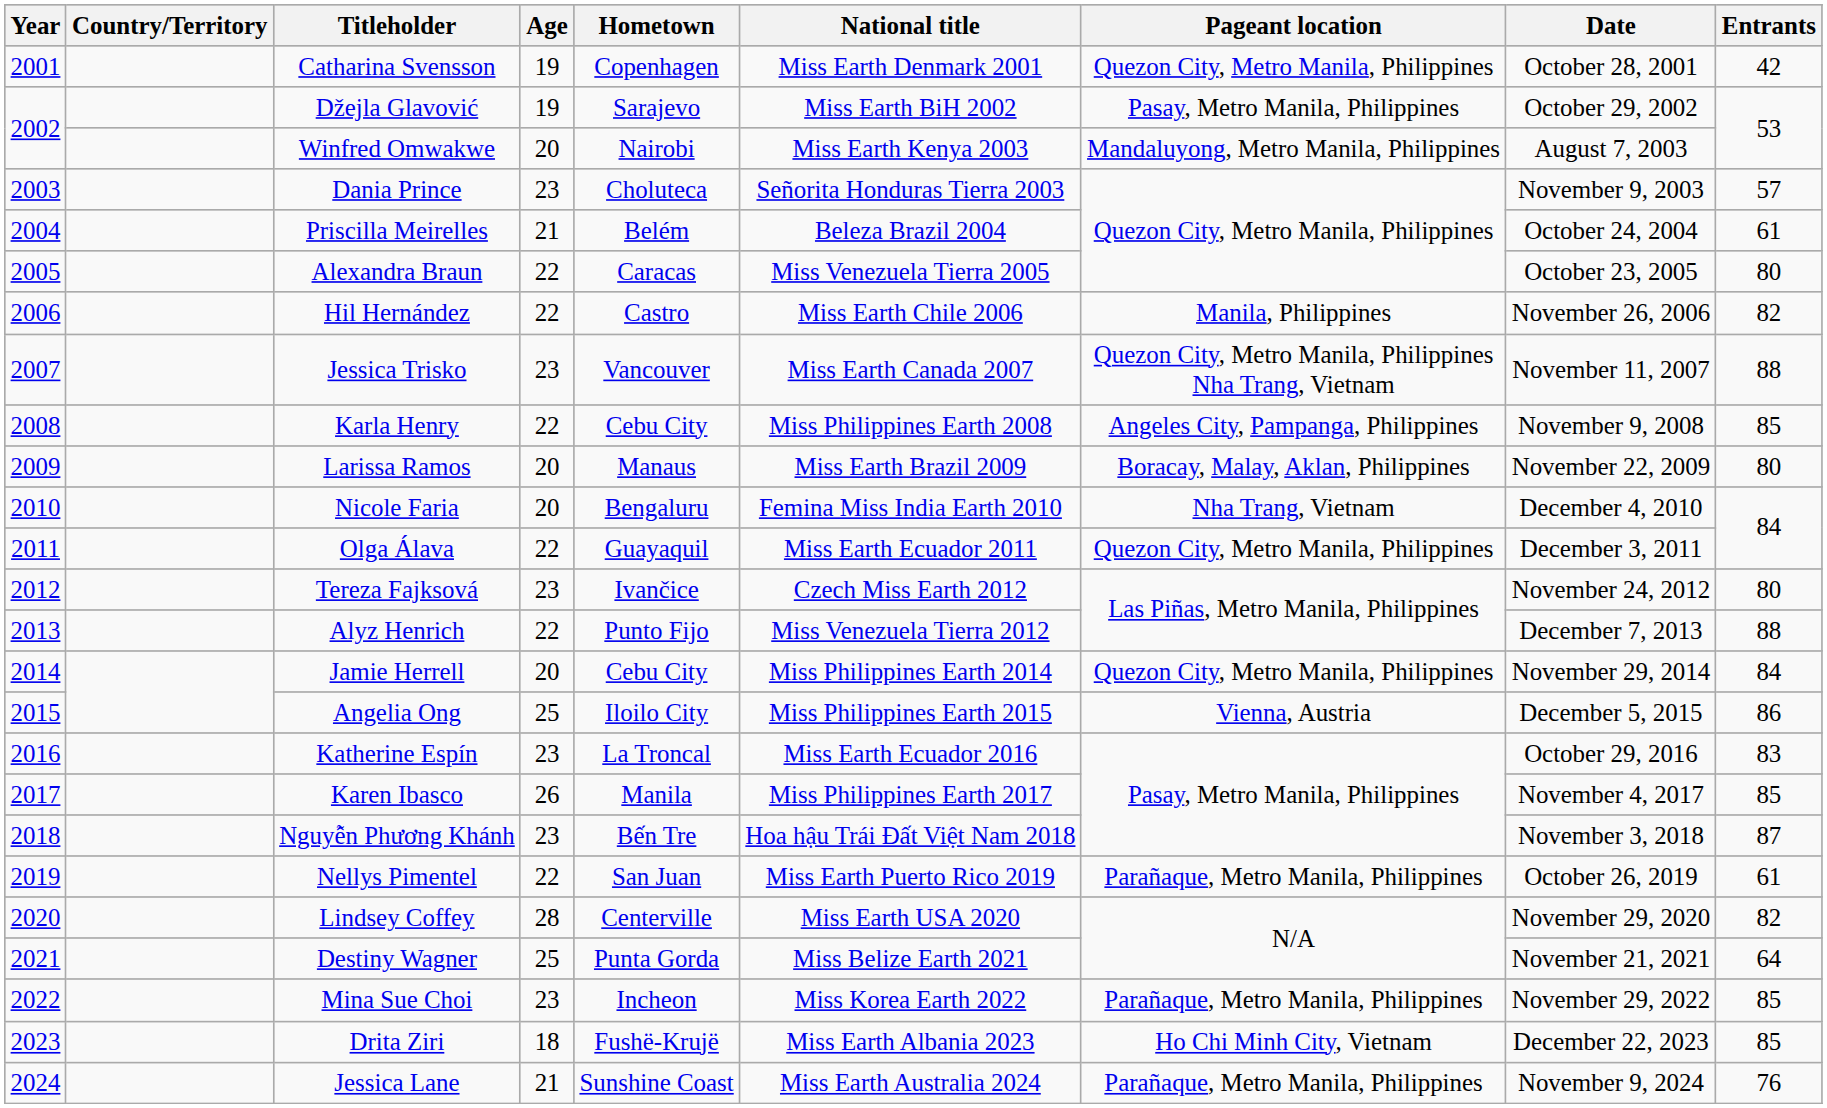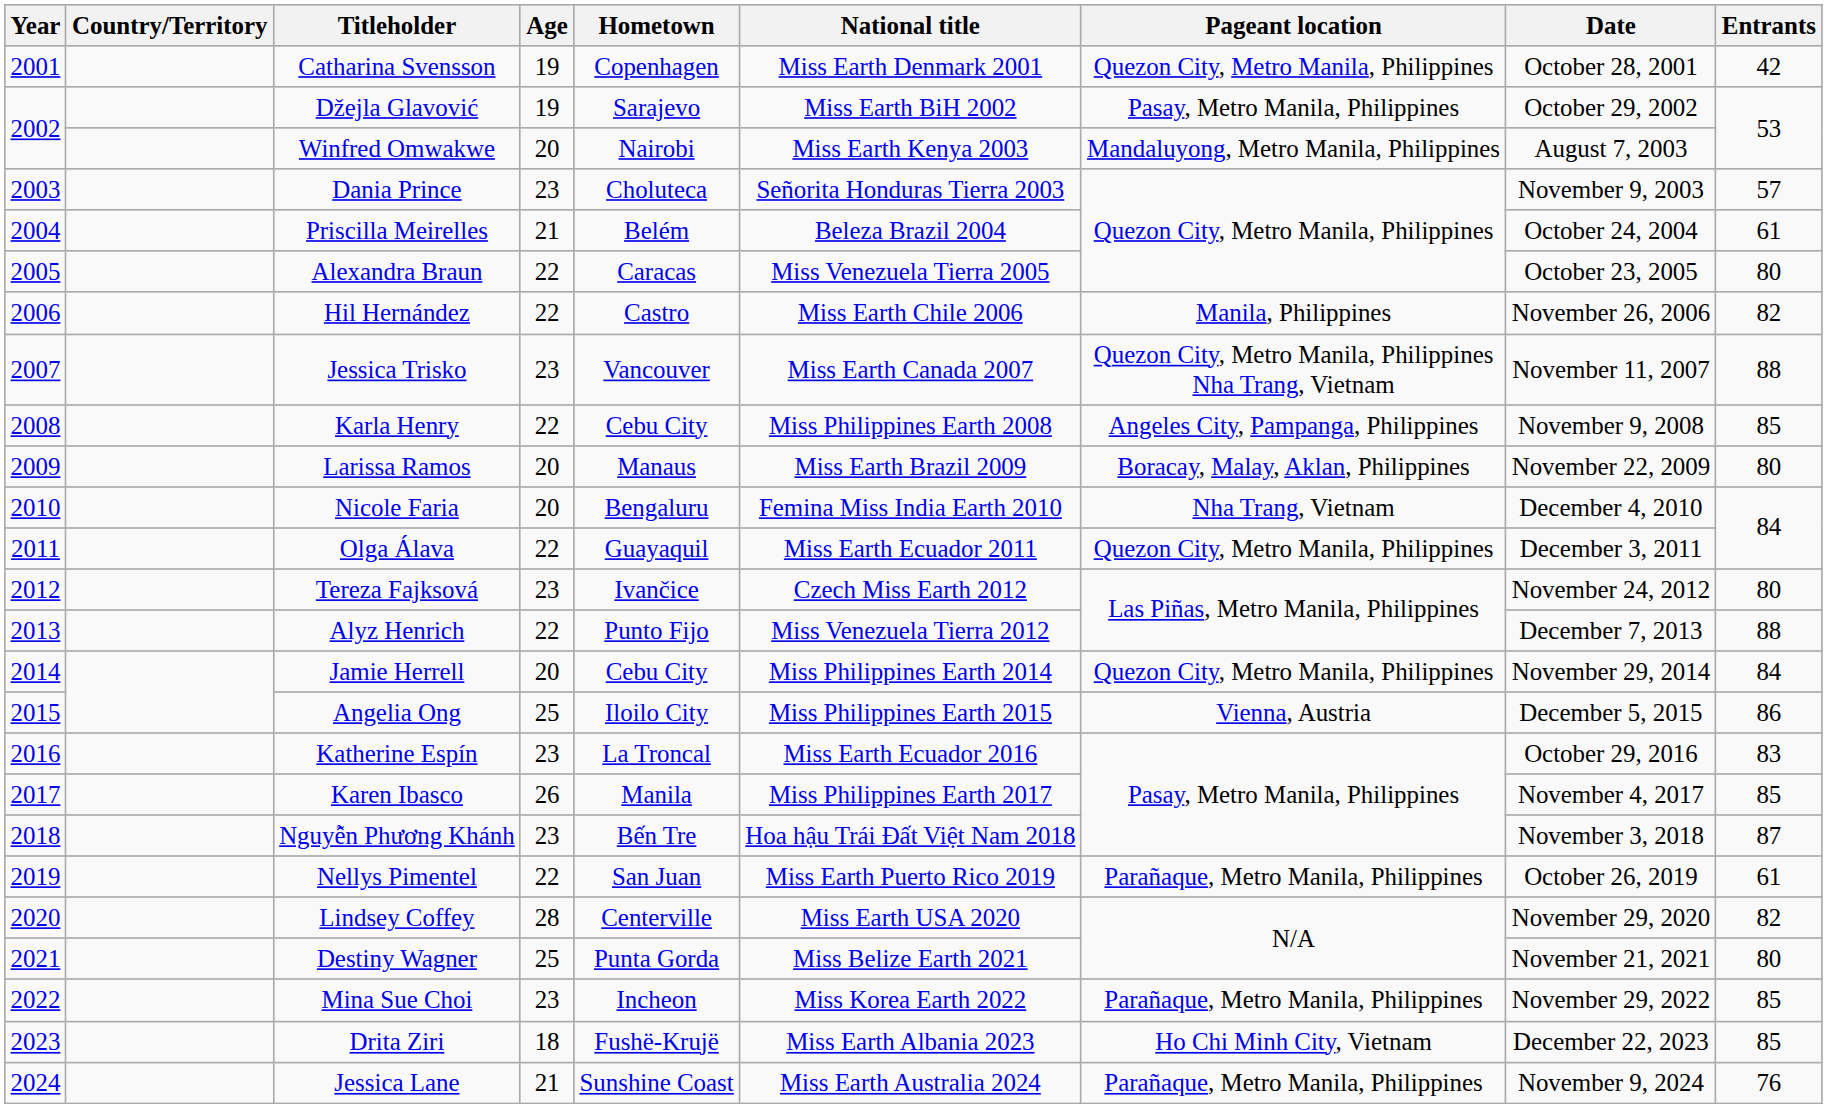Destiny Wagner | Entrants: 64 -> 80
